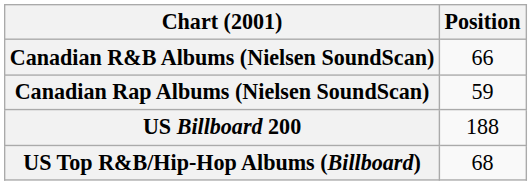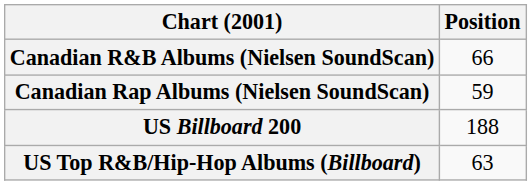US Top R&B/Hip-Hop Albums (Billboard) | Position: 68 -> 63
